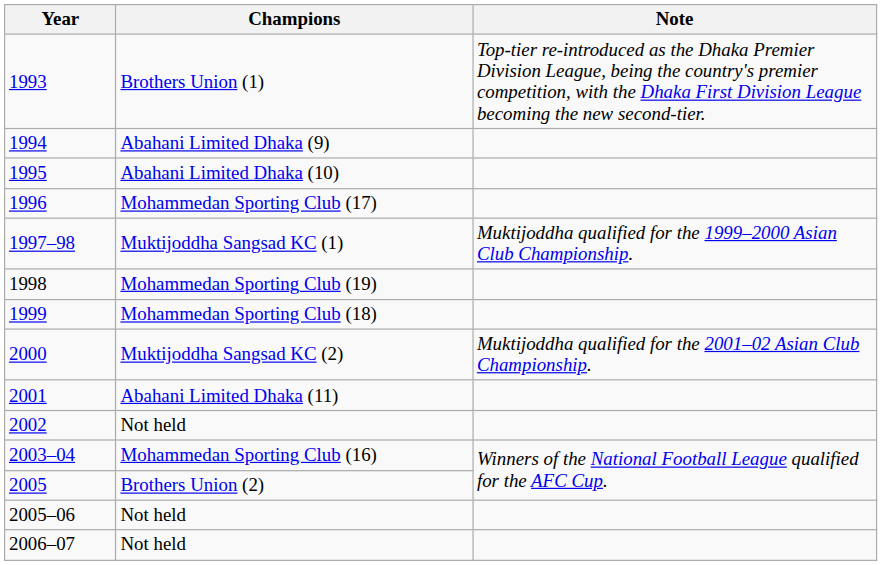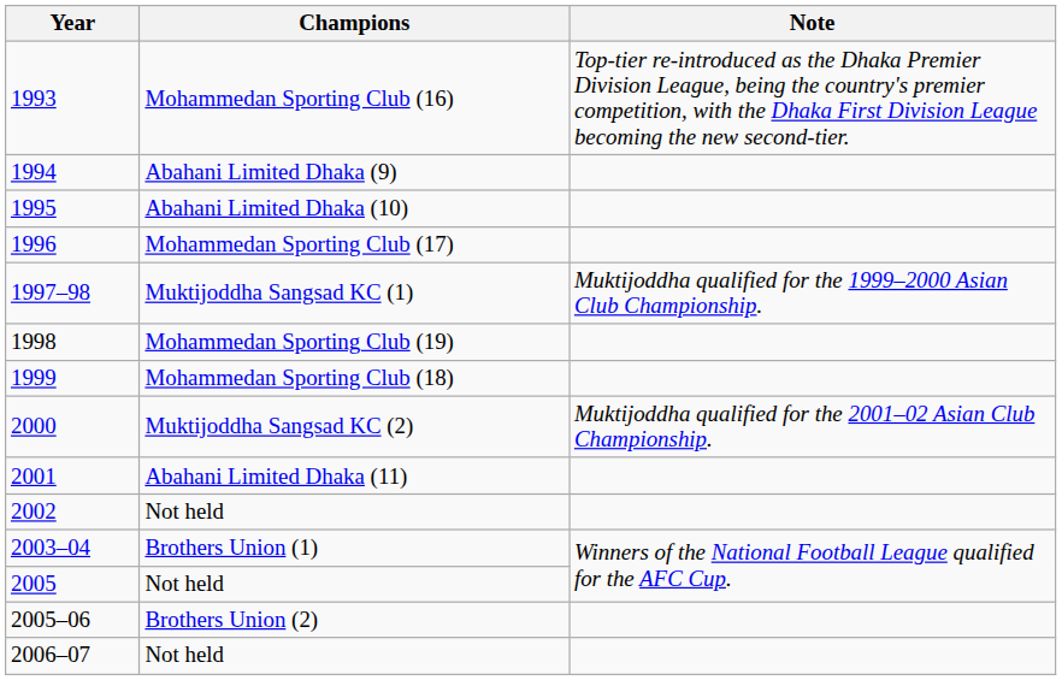1993 | Champions: Brothers Union (1) -> Mohammedan Sporting Club (16)
2003–04 | Champions: Mohammedan Sporting Club (16) -> Brothers Union (1)
2005 | Champions: Brothers Union (2) -> Not held
2005–06 | Champions: Not held -> Brothers Union (2)
